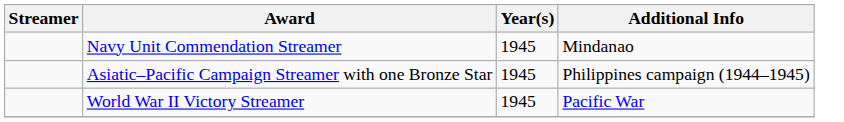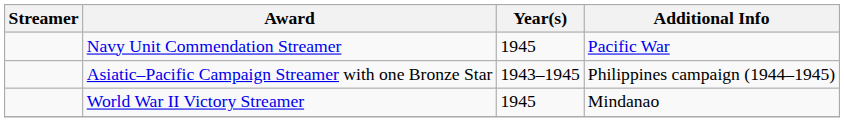Navy Unit Commendation Streamer | Additional Info: Mindanao -> Pacific War
Asiatic–Pacific Campaign Streamer with one Bronze Star | Year(s): 1945 -> 1943–1945
World War II Victory Streamer | Additional Info: Pacific War -> Mindanao
